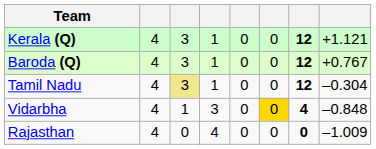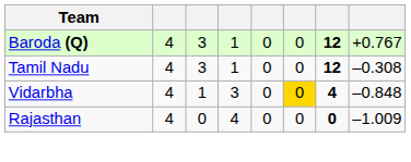- row: Kerala (Q) | 4 | 3 | 1 | 0 | 0 | 12 | +1.121
Tamil Nadu | column 3: khaki background -> no background
Tamil Nadu | column 8: –0.304 -> –0.308
